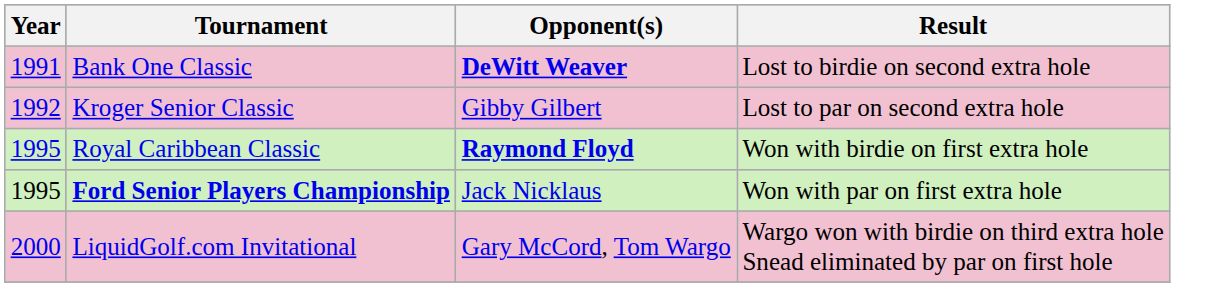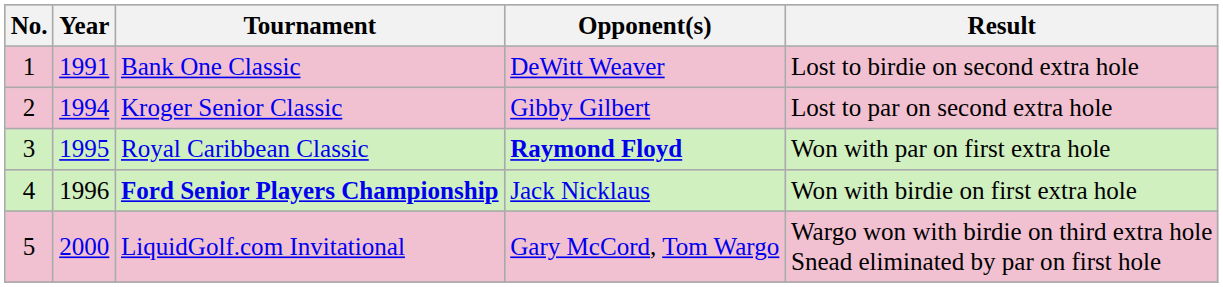+ column: No. | 1 | 2 | 3 | 4 | 5
Bank One Classic | Opponent(s): bold -> normal
Kroger Senior Classic | Year: 1992 -> 1994
Royal Caribbean Classic | Result: Won with birdie on first extra hole -> Won with par on first extra hole
Ford Senior Players Championship | Year: 1995 -> 1996
Ford Senior Players Championship | Result: Won with par on first extra hole -> Won with birdie on first extra hole
